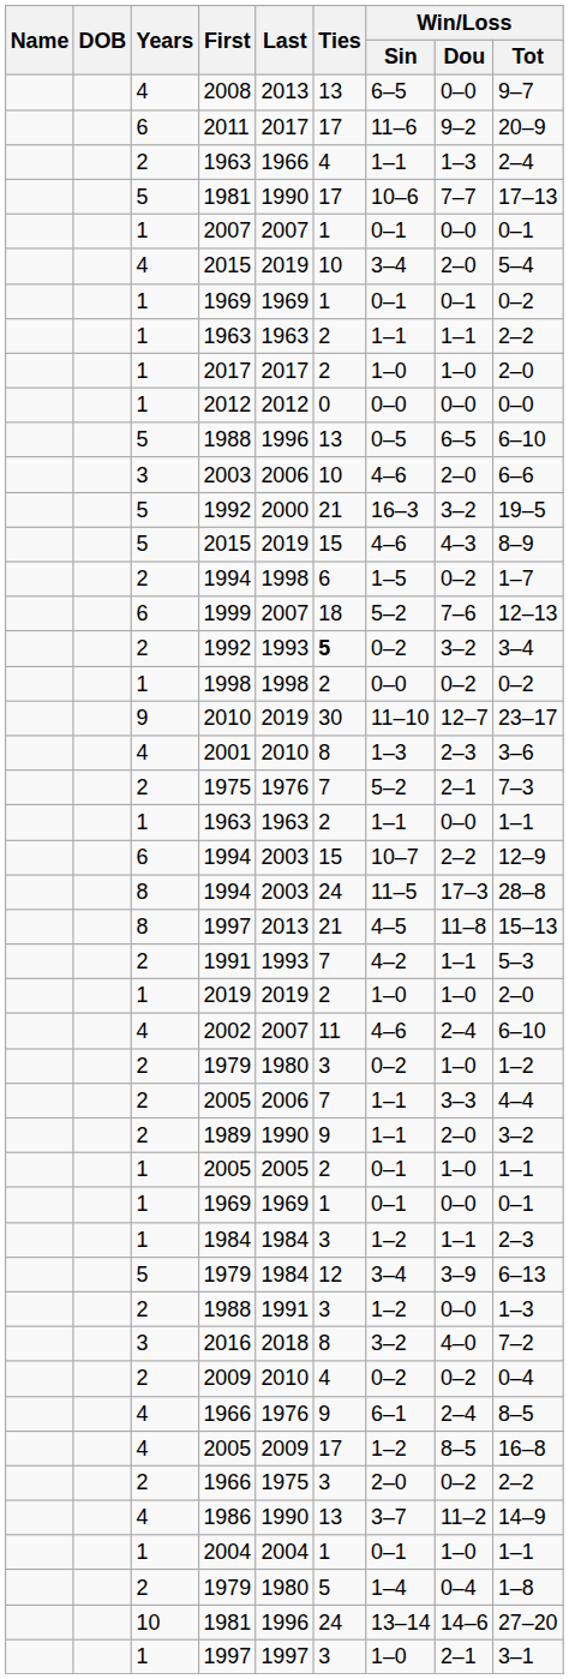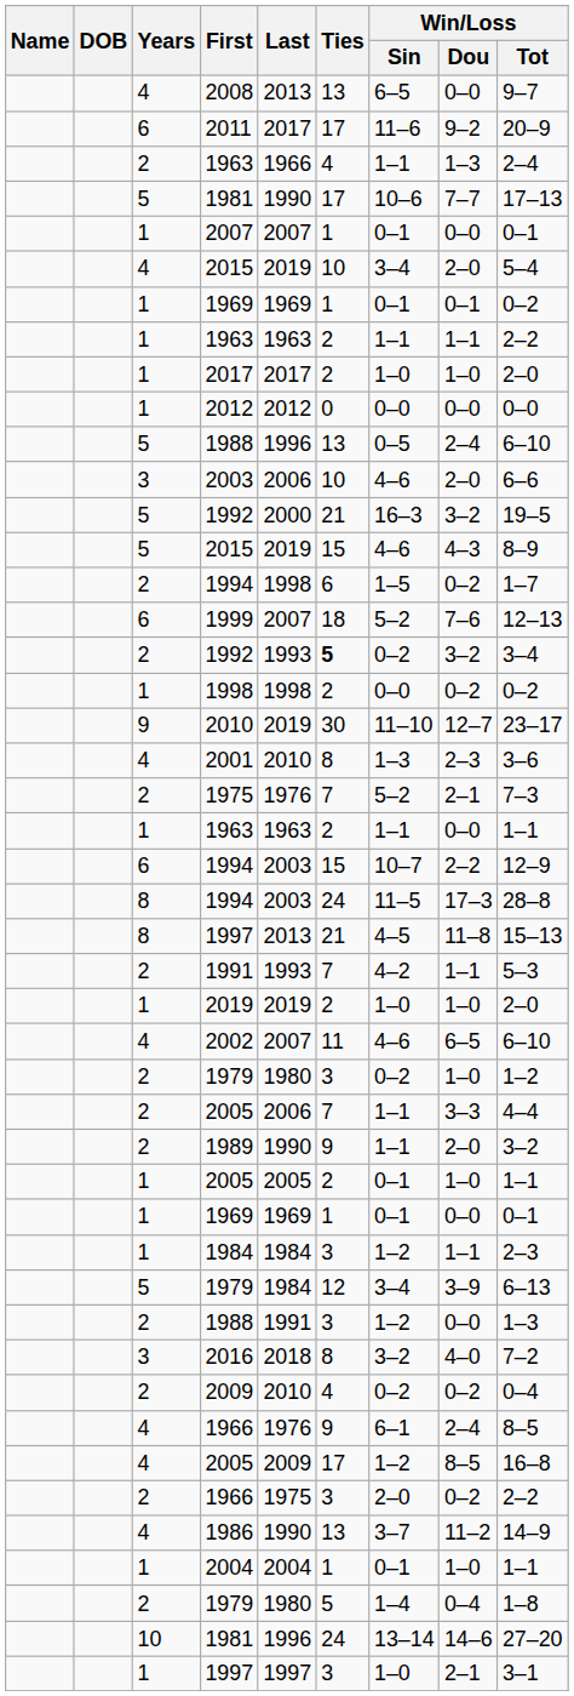5 / 1988 | Win/Loss / Dou: 6–5 -> 2–4
2002 | Win/Loss / Dou: 2–4 -> 6–5
